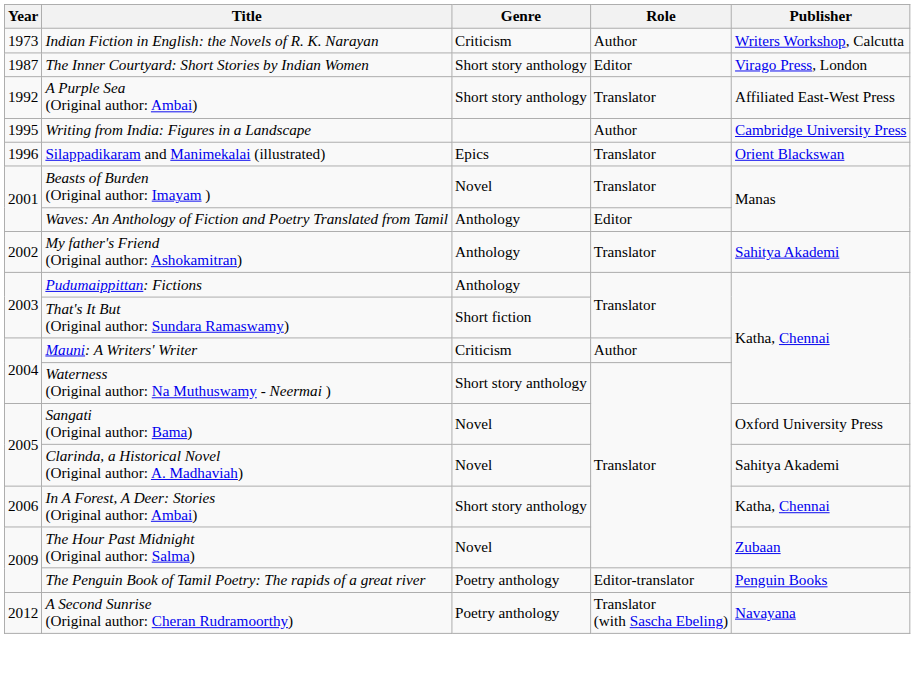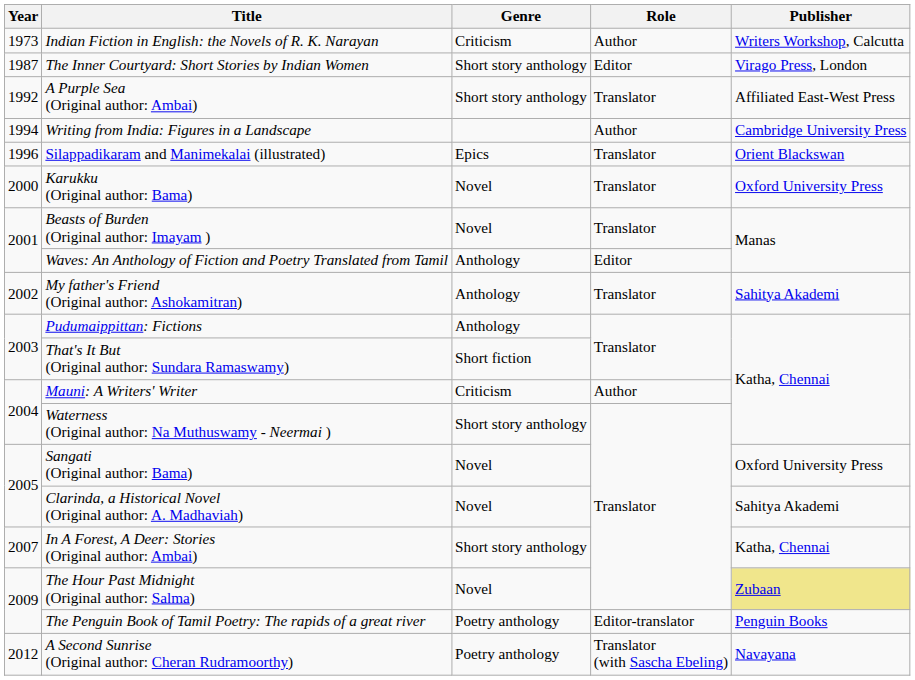Writing from India: Figures in a Landscape | Year: 1995 -> 1994
+ row: 2000 | Karukku (Original author: Bama) | Novel | Translator | Oxford University Press
In A Forest, A Deer: Stories (Original author: Ambai) | Year: 2006 -> 2007
The Hour Past Midnight (Original author: Salma) | Publisher: no background -> khaki background
